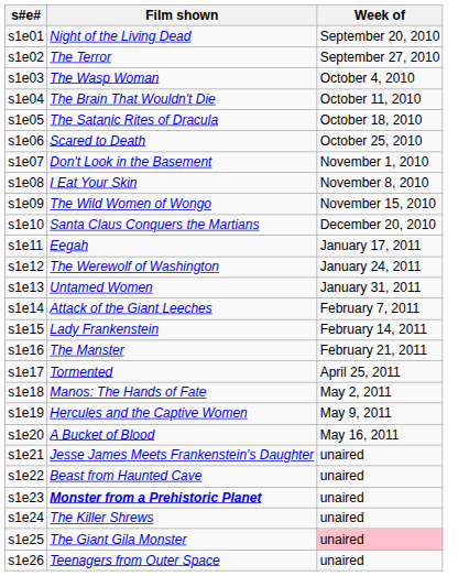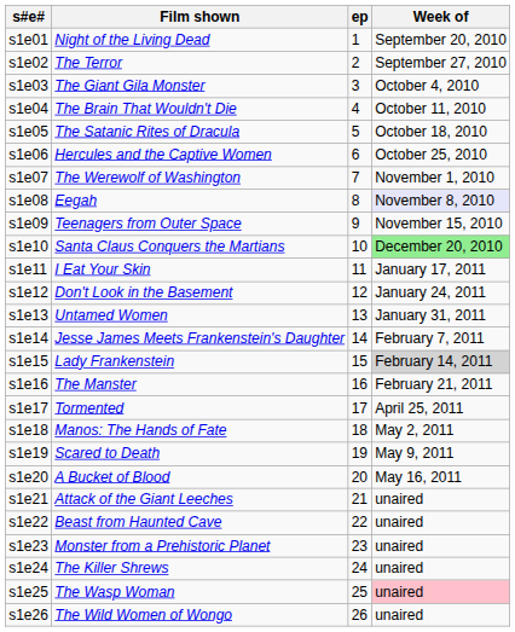+ column: ep | 1 | 2 | 3 | 4 | 5 | 6 | 7 | 8 | 9 | 10 | 11 | 12 | 13 | 14 | 15 | 16 | 17 | 18 | 19 | 20 | 21 | 22 | 23 | 24 | 25 | 26
s1e03 | Film shown: The Wasp Woman -> The Giant Gila Monster
s1e06 | Film shown: Scared to Death -> Hercules and the Captive Women
s1e07 | Film shown: Don't Look in the Basement -> The Werewolf of Washington
s1e08 | Film shown: I Eat Your Skin -> Eegah
s1e08 | Week of: no background -> lavender background
s1e09 | Film shown: The Wild Women of Wongo -> Teenagers from Outer Space
s1e10 | Week of: no background -> lightgreen background
s1e11 | Film shown: Eegah -> I Eat Your Skin
s1e12 | Film shown: The Werewolf of Washington -> Don't Look in the Basement
s1e14 | Film shown: Attack of the Giant Leeches -> Jesse James Meets Frankenstein's Daughter
s1e15 | Week of: no background -> lightgrey background
s1e19 | Film shown: Hercules and the Captive Women -> Scared to Death
s1e21 | Film shown: Jesse James Meets Frankenstein's Daughter -> Attack of the Giant Leeches
s1e23 | Film shown: bold -> normal
s1e25 | Film shown: The Giant Gila Monster -> The Wasp Woman
s1e26 | Film shown: Teenagers from Outer Space -> The Wild Women of Wongo
